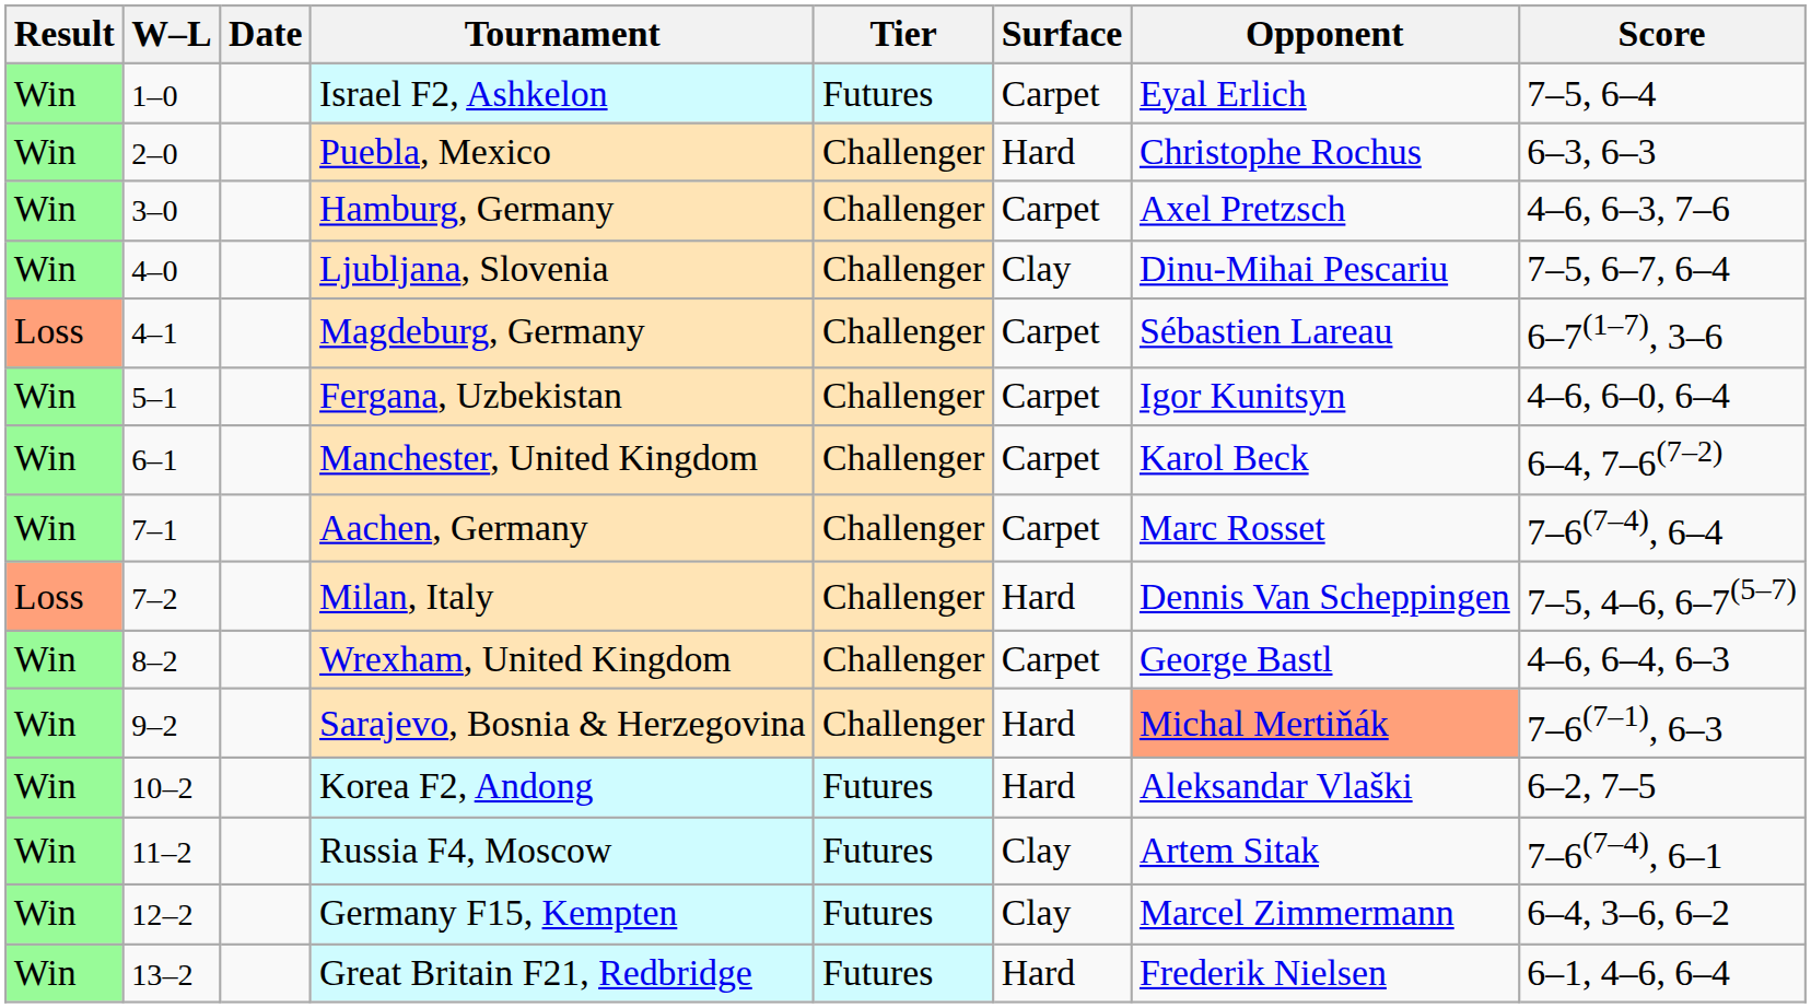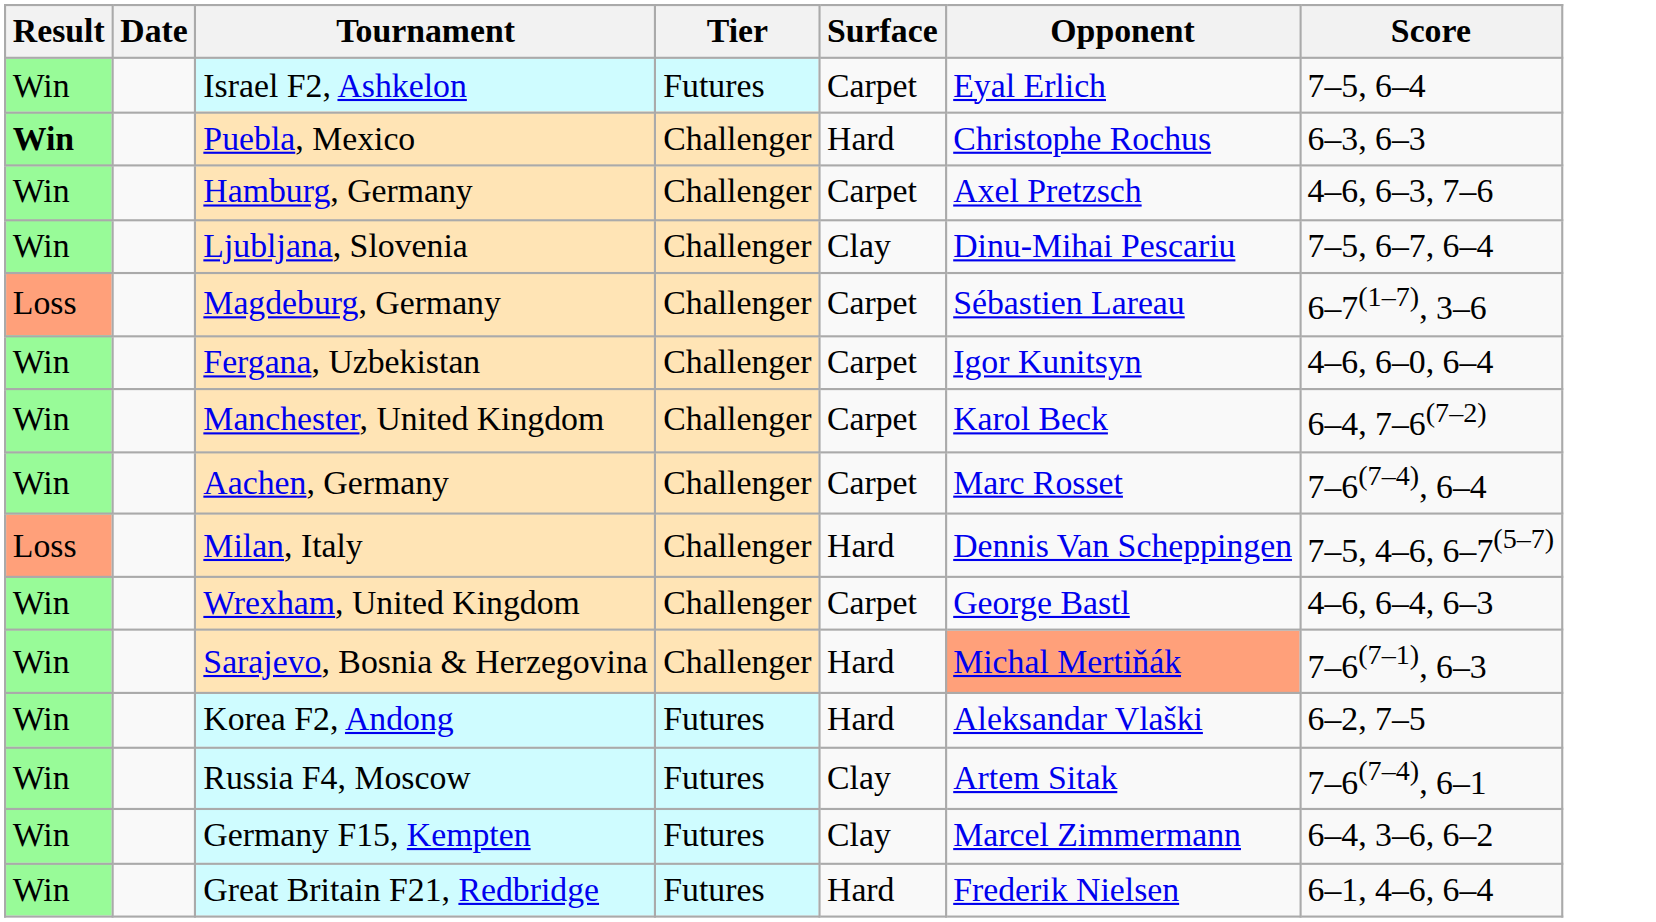- column: W–L | 1–0 | 2–0 | 3–0 | 4–0 | 4–1 | 5–1 | 6–1 | 7–1 | 7–2 | 8–2 | 9–2 | 10–2 | 11–2 | 12–2 | 13–2
Puebla, Mexico | Result: normal -> bold
